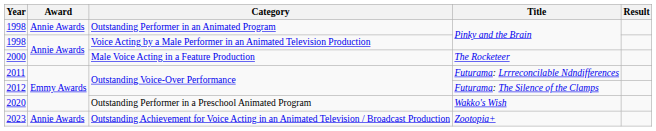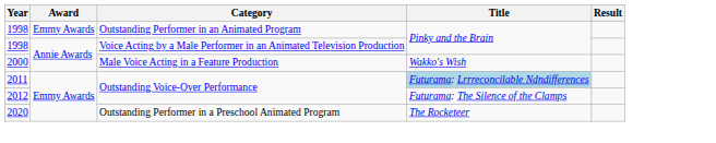1998 / Outstanding Performer in an Animated Program | Award: Annie Awards -> Emmy Awards
2000 | Title: The Rocketeer -> Wakko's Wish
2011 | Title: no background -> lightblue background
2020 | Title: Wakko's Wish -> The Rocketeer
- row: 2023 | Annie Awards | Outstanding Achievement for Voice Acting in an Animated Television / Broadcast Production | Zootopia+
